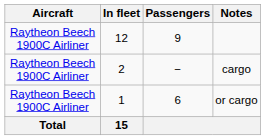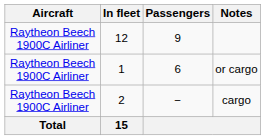rows swapped: or cargo <-> cargo
